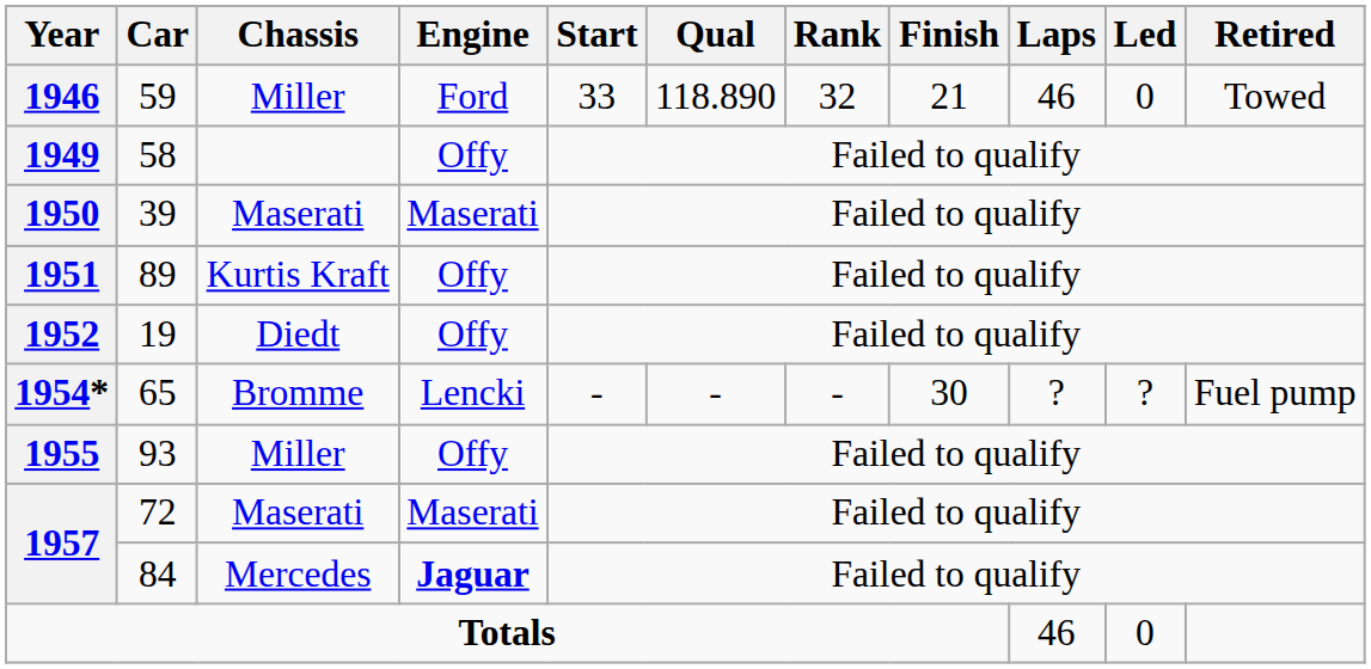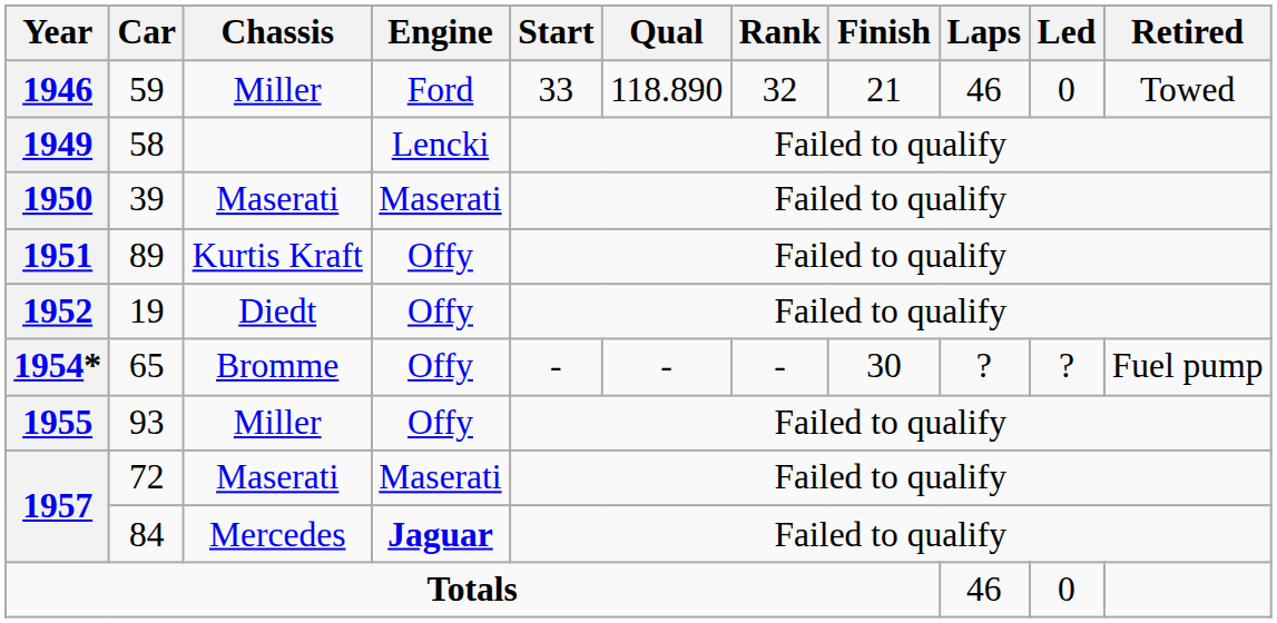1949 | Engine: Offy -> Lencki
1954* | Engine: Lencki -> Offy
